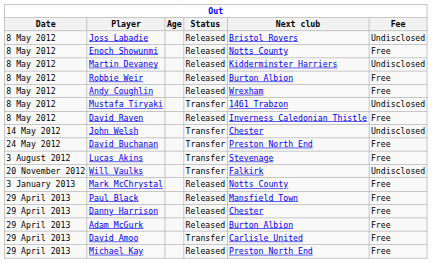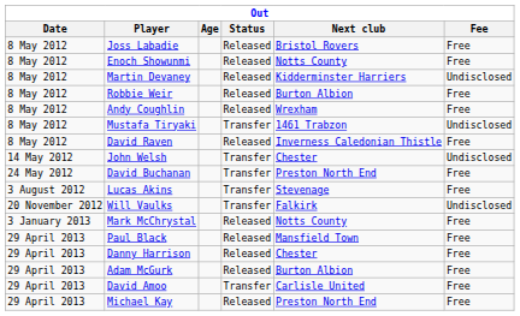Joss Labadie | Fee: Undisclosed -> Free
